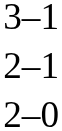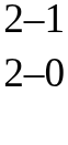- row: 3–1
